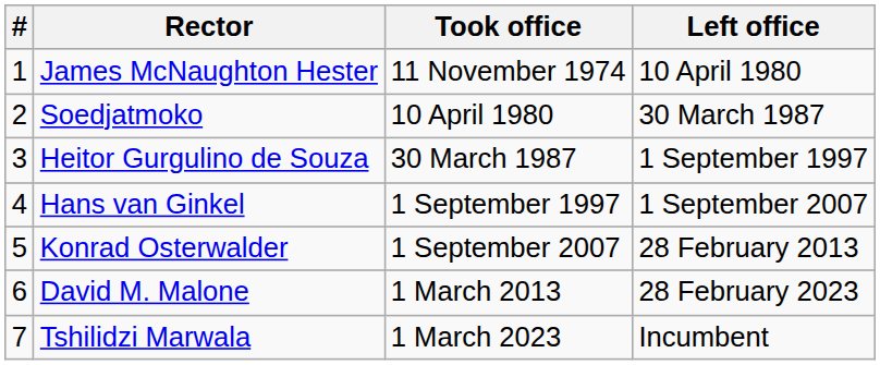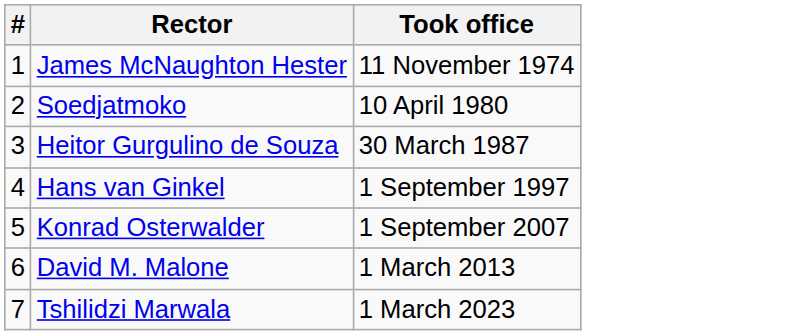- column: Left office | 10 April 1980 | 30 March 1987 | 1 September 1997 | 1 September 2007 | 28 February 2013 | 28 February 2023 | Incumbent
